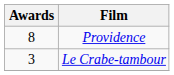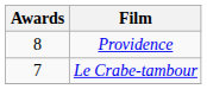Le Crabe-tambour | Awards: 3 -> 7
